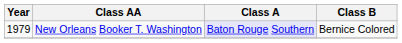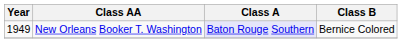New Orleans Booker T. Washington | Year: 1979 -> 1949
